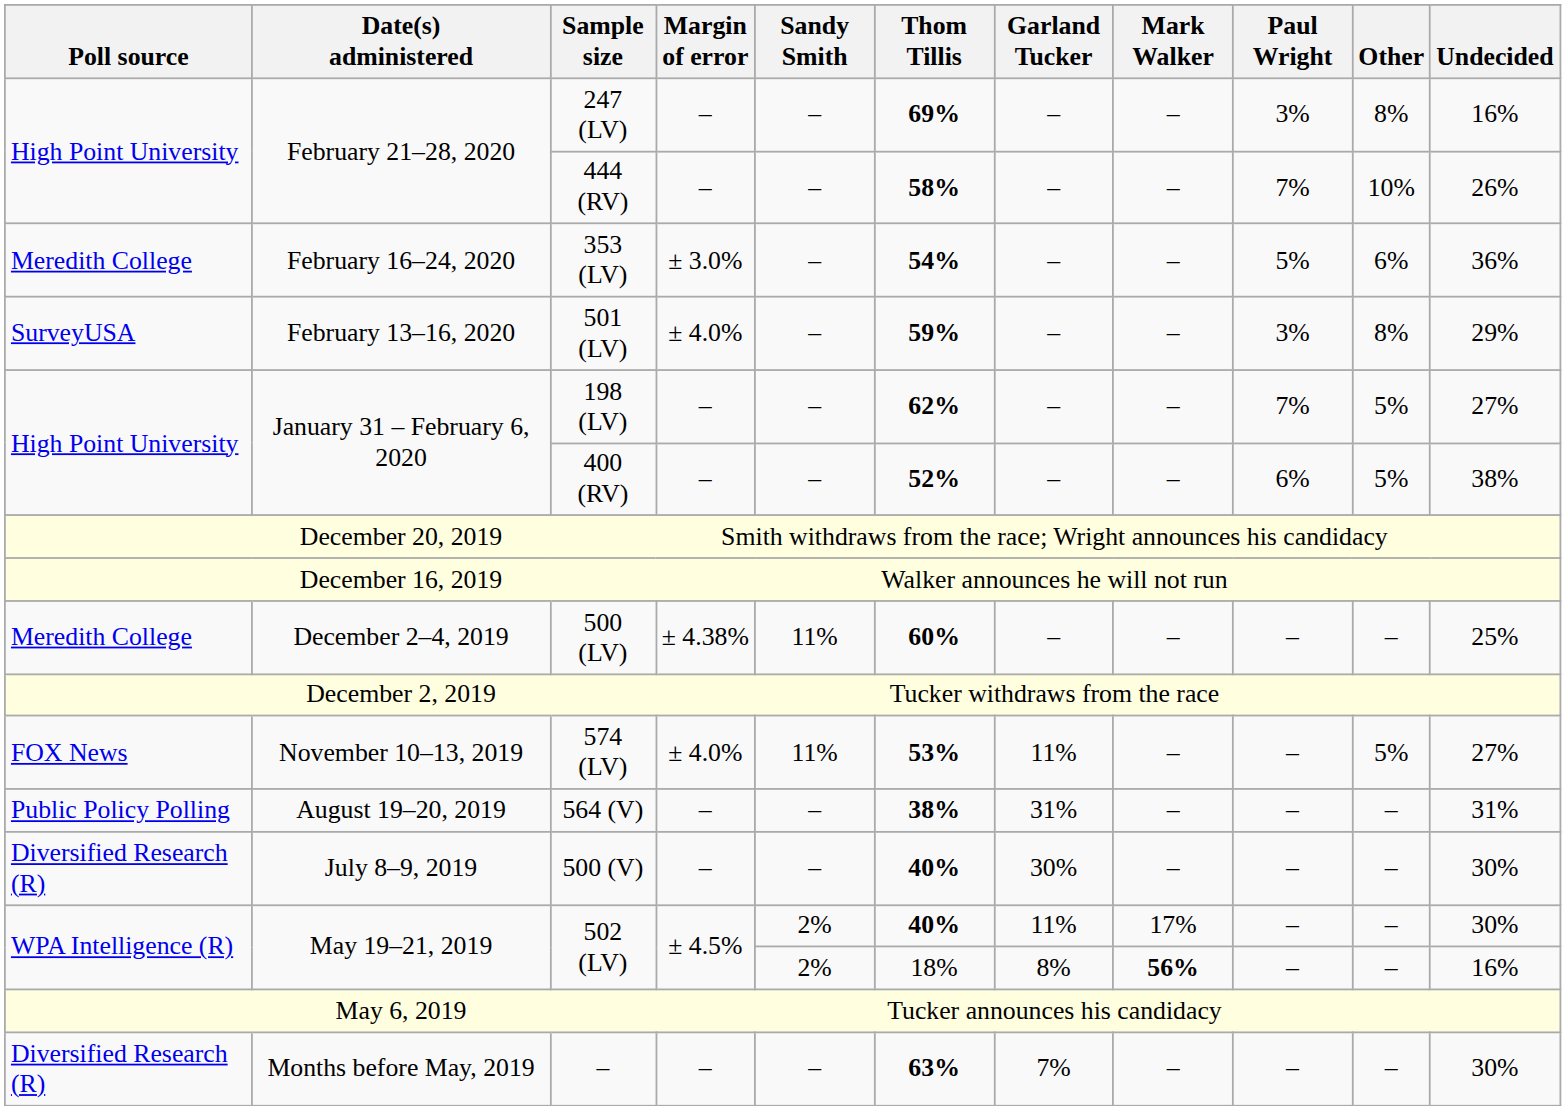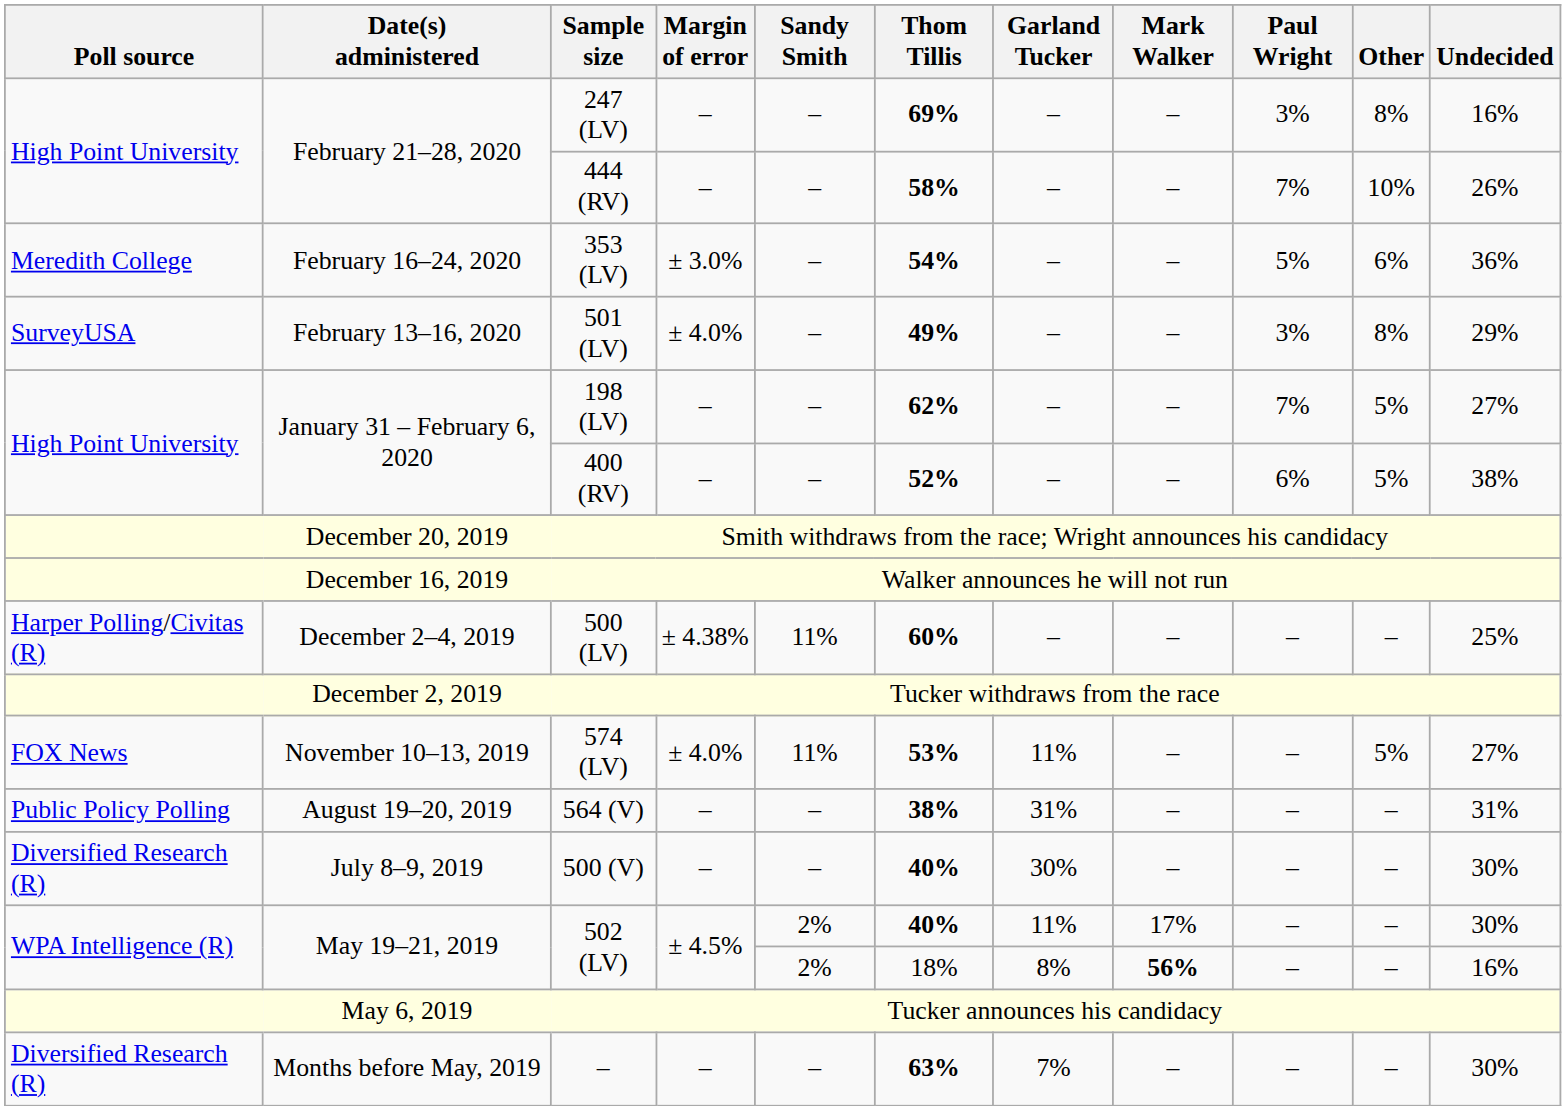501 (LV) | Thom Tillis: 59% -> 49%
500 (LV) | Poll source: Meredith College -> Harper Polling/Civitas (R)
